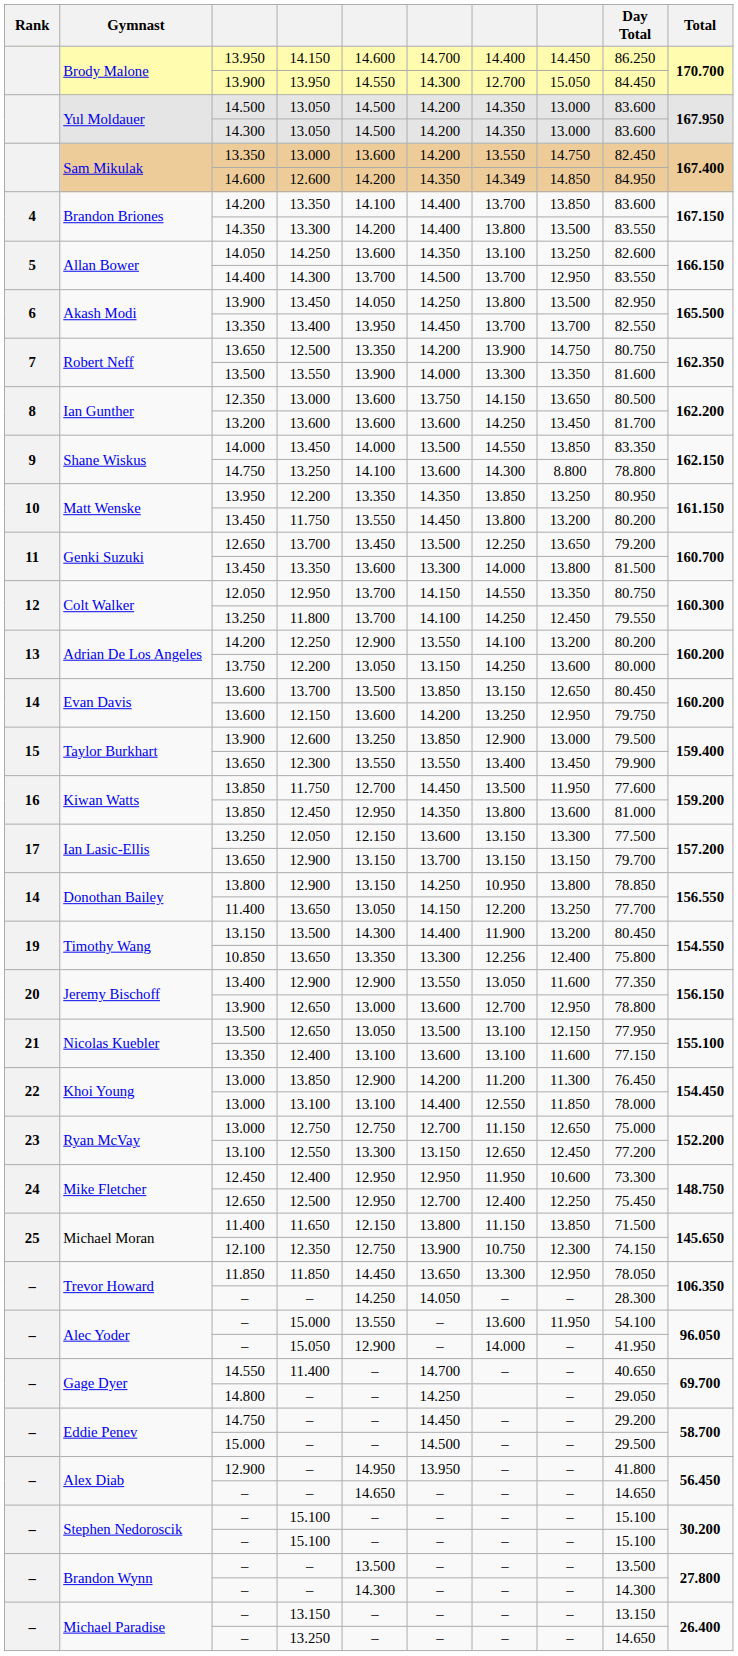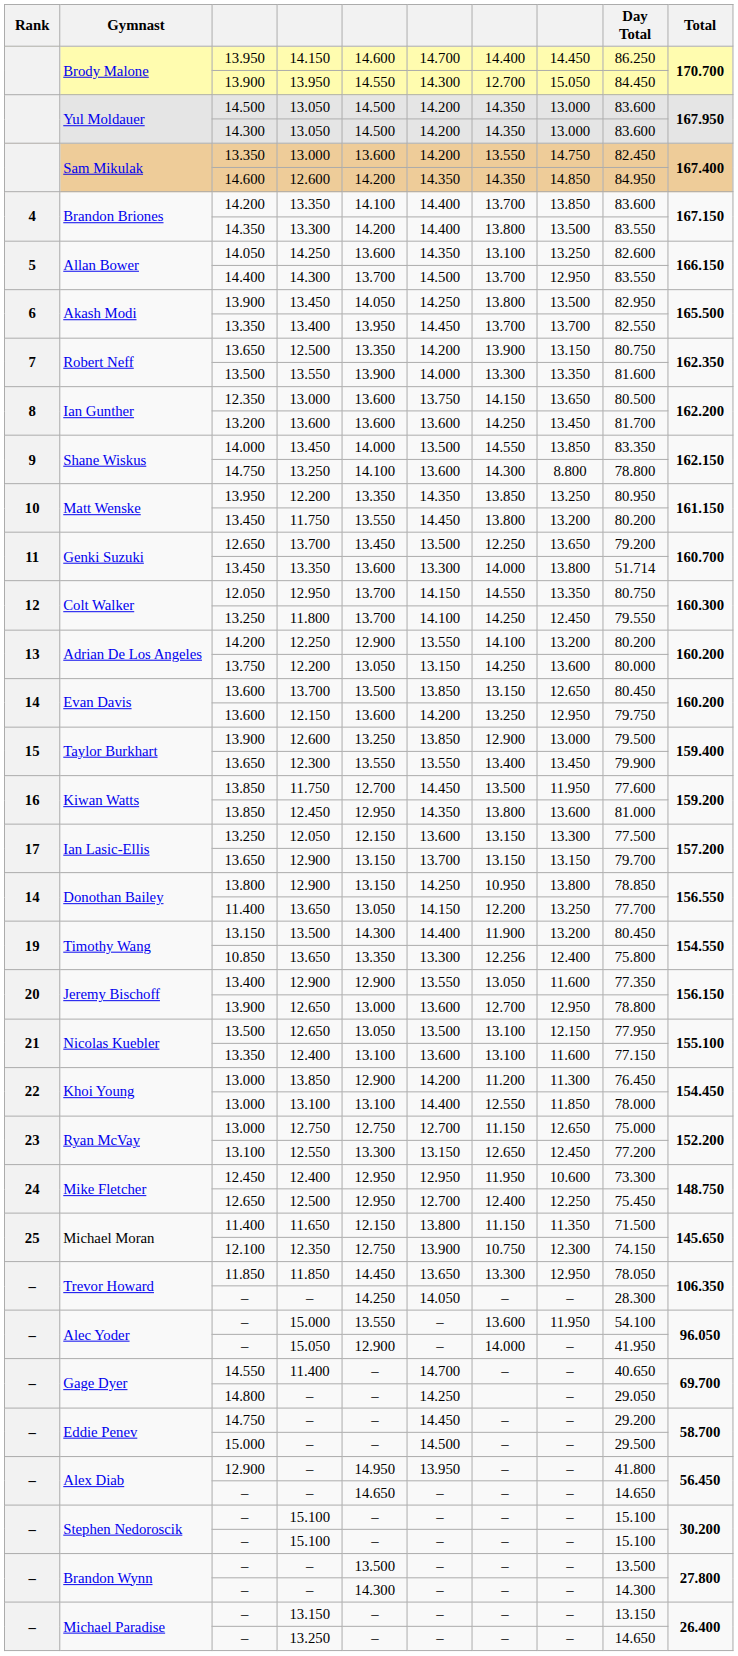14.600 / 12.600 | column 7: 14.349 -> 14.350
13.650 / 12.500 | column 8: 14.750 -> 13.150
13.450 / 13.350 | Day Total: 81.500 -> 51.714
11.650 | column 8: 13.850 -> 11.350
